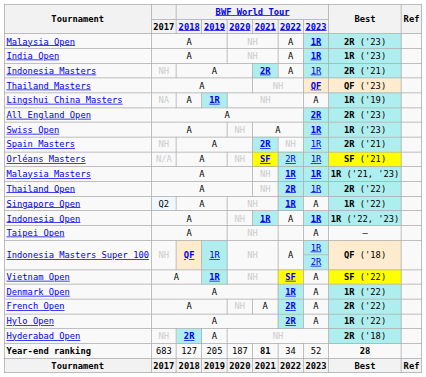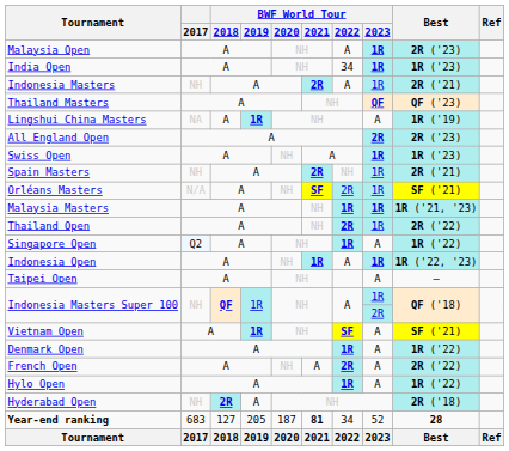India Open | BWF World Tour / 2022: A -> 34
Vietnam Open | Best: SF ('22) -> SF ('21)
Hylo Open | BWF World Tour / 2022: 2R -> 1R
